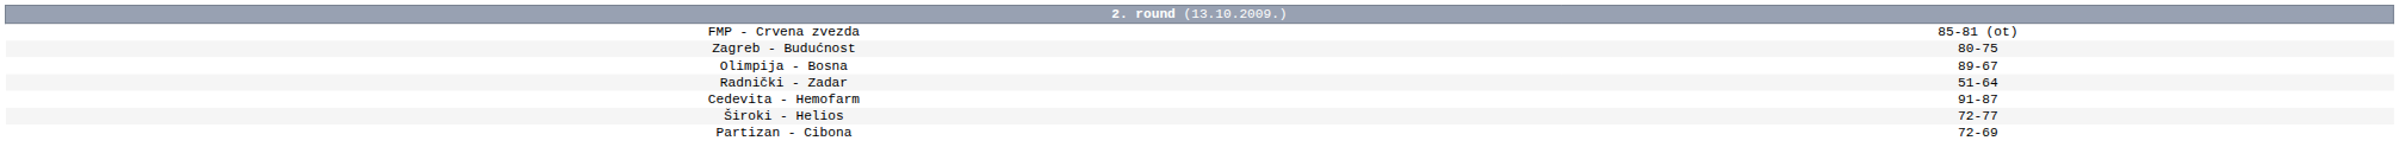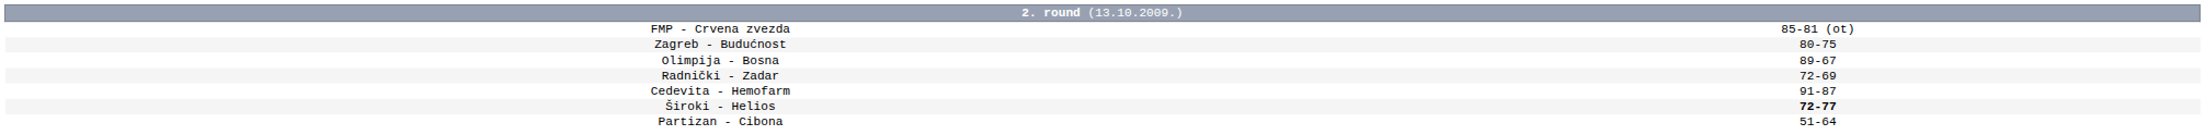Radnički - Zadar | column 2: 51-64 -> 72-69
Široki - Helios | column 2: normal -> bold
Partizan - Cibona | column 2: 72-69 -> 51-64
